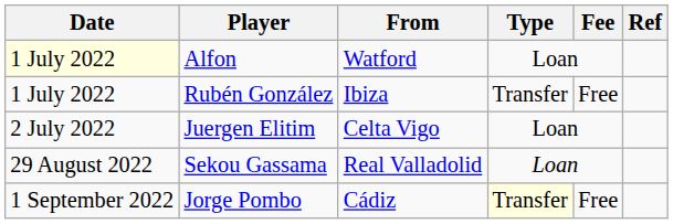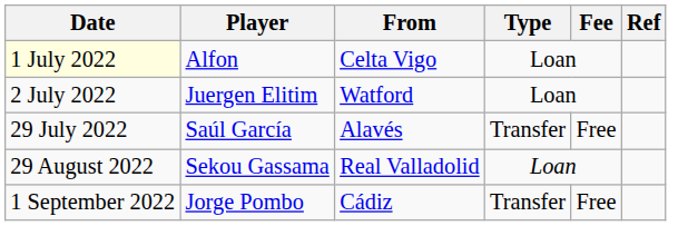Alfon | From: Watford -> Celta Vigo
- row: 1 July 2022 | Rubén González | Ibiza | Transfer | Free
Juergen Elitim | From: Celta Vigo -> Watford
+ row: 29 July 2022 | Saúl García | Alavés | Transfer | Free
Jorge Pombo | Type: lightyellow background -> no background
